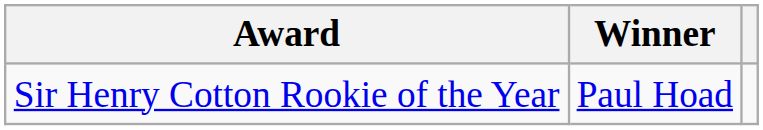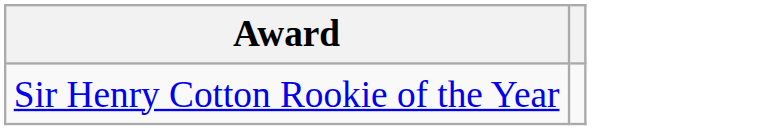- column: Winner | Paul Hoad
